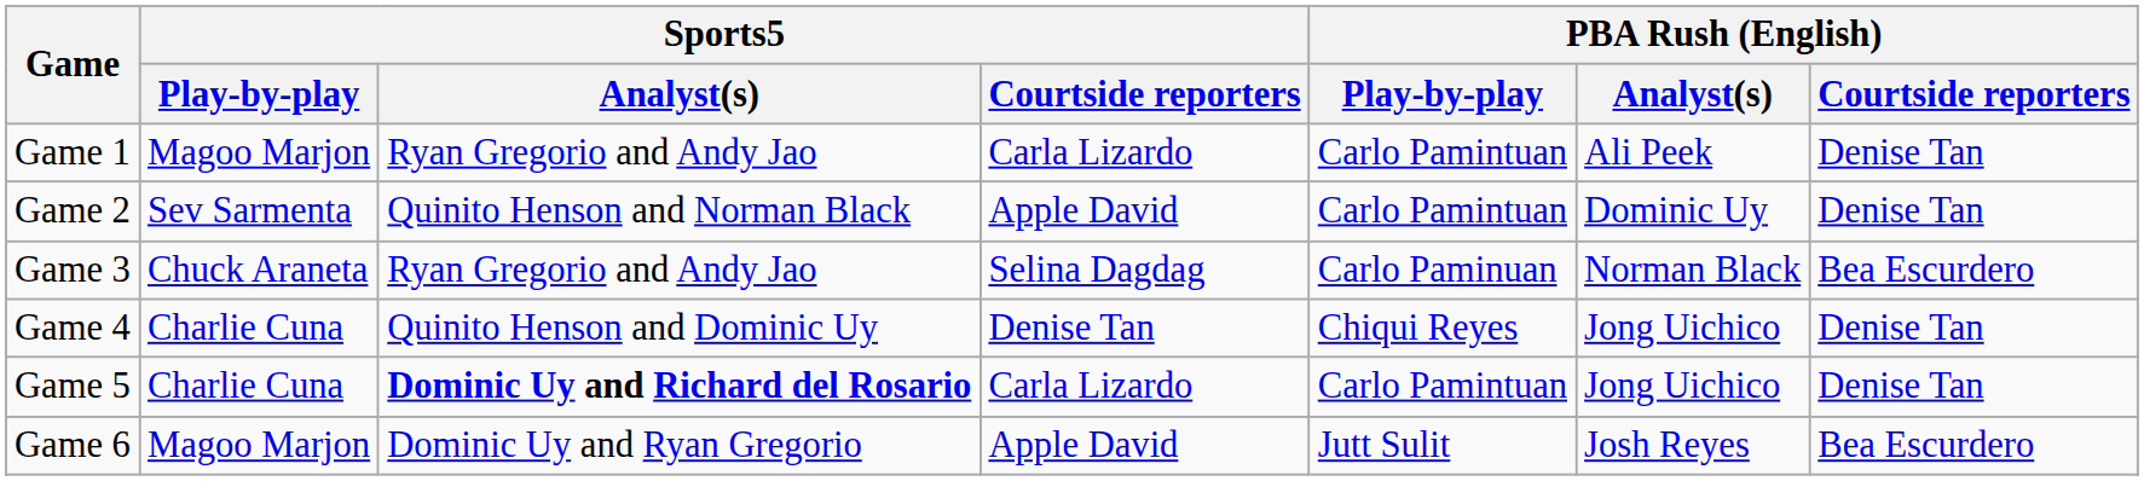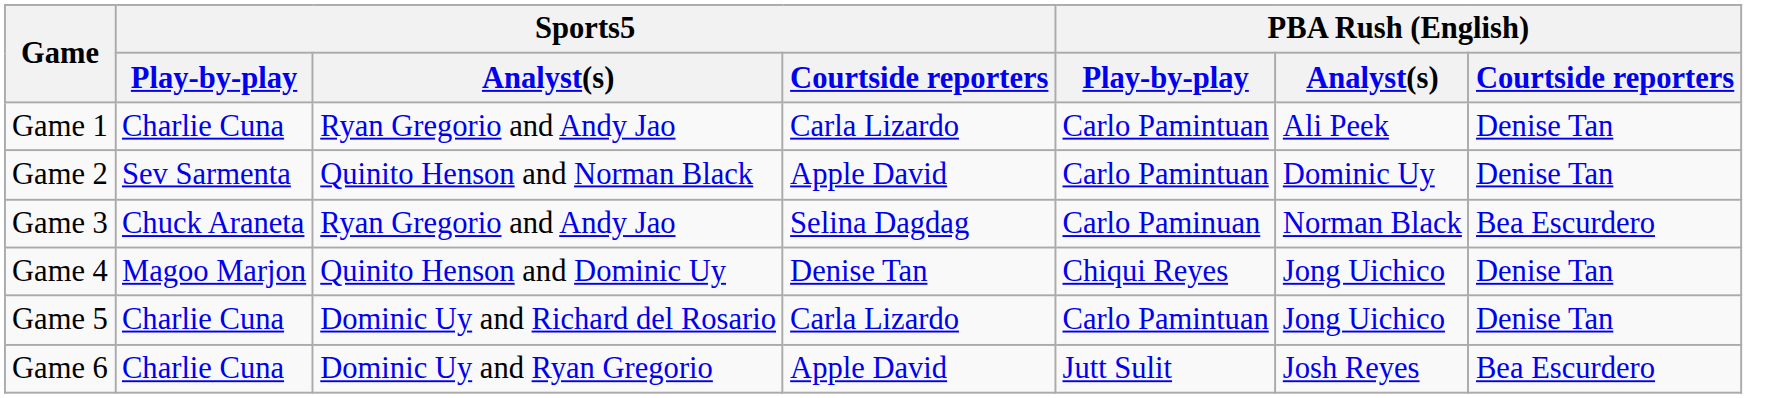Game 1 | Sports5 / Play-by-play: Magoo Marjon -> Charlie Cuna
Game 4 | Sports5 / Play-by-play: Charlie Cuna -> Magoo Marjon
Game 5 | Sports5 / Analyst(s): bold -> normal
Game 6 | Sports5 / Play-by-play: Magoo Marjon -> Charlie Cuna
